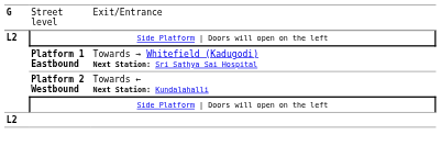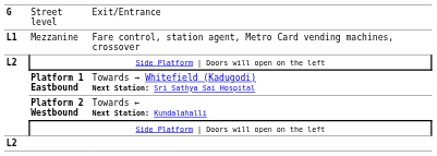+ row: L1 | Mezzanine | Fare control, station agent, Metro Card vending machines, crossover
